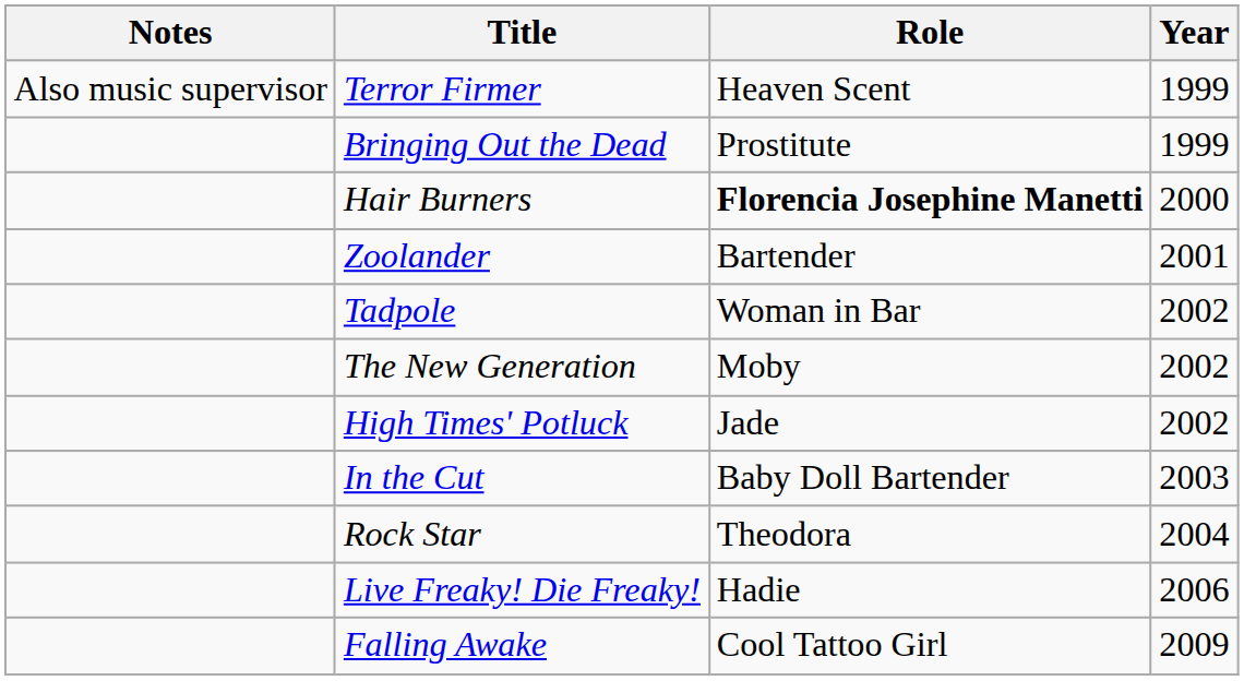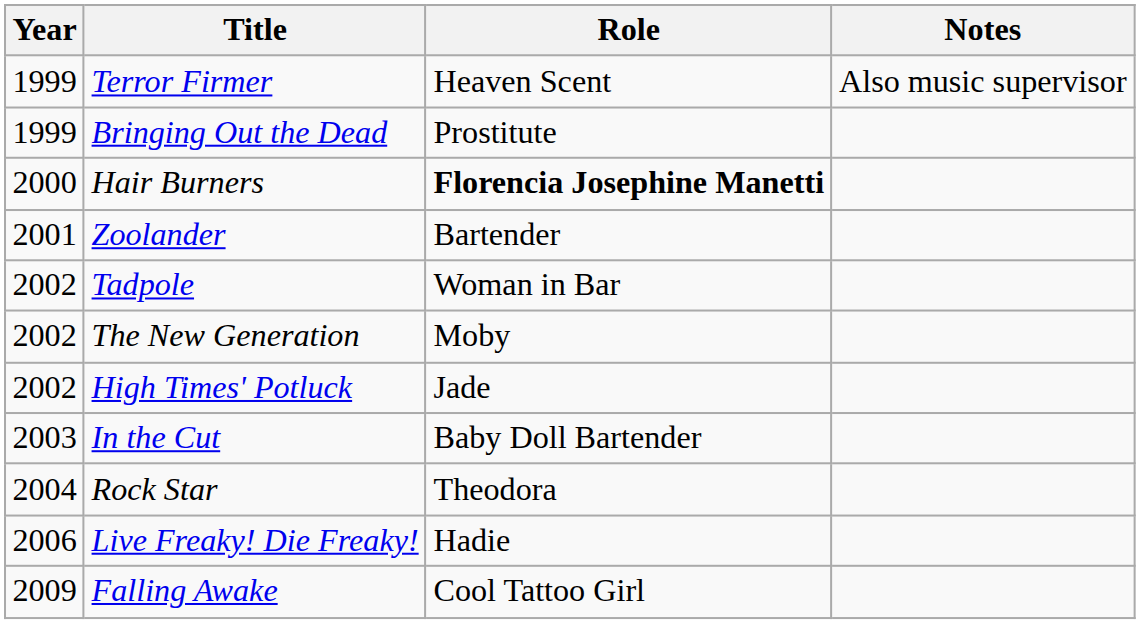columns swapped: Year <-> Notes
